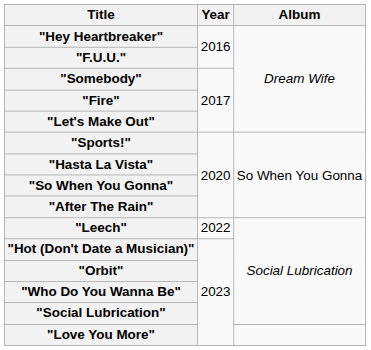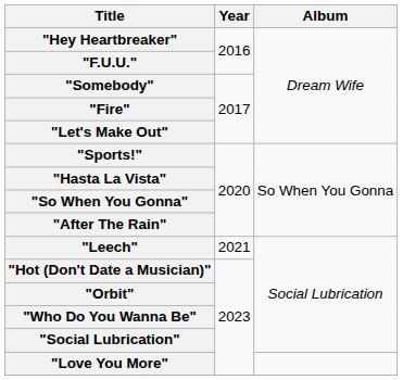"Leech" | Year: 2022 -> 2021
